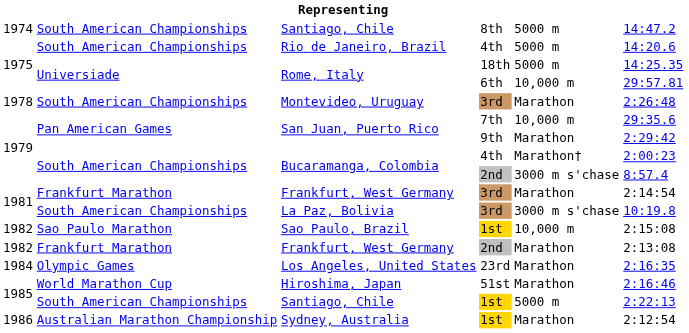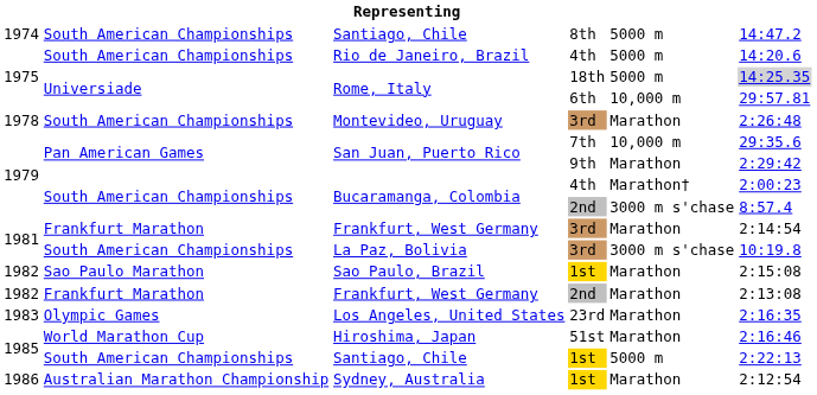Rome, Italy / 18th | column 6: no background -> lightgrey background
Sao Paulo, Brazil | column 5: 10,000 m -> Marathon
Los Angeles, United States | column 1: 1984 -> 1983
